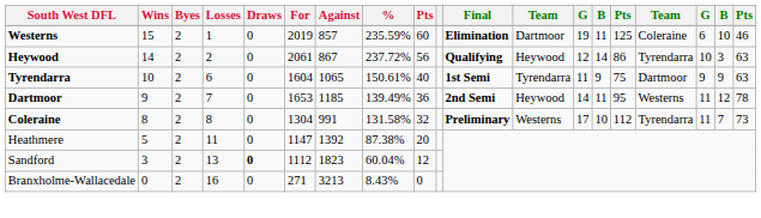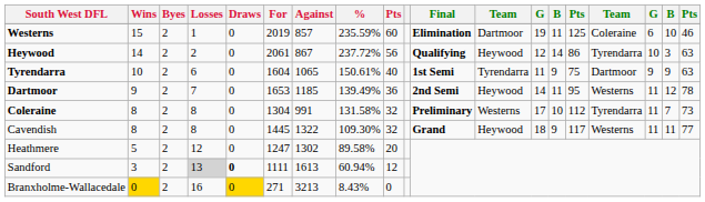+ row: Cavendish | 8 | 2 | 8 | 0 | 1445 | 1322 | 109.30% | 32 | Grand | Heywood | 18 | 9 | 117 | Westerns | 11 | 11 | 77
Heathmere | Losses: 11 -> 12
Heathmere | For: 1147 -> 1247
Heathmere | Against: 1392 -> 1302
Heathmere | %: 87.38% -> 89.58%
Sandford | Losses: no background -> lightgrey background
Sandford | For: 1112 -> 1111
Sandford | Against: 1823 -> 1613
Sandford | %: 60.04% -> 60.94%
Branxholme-Wallacedale | Wins: no background -> gold background
Branxholme-Wallacedale | Draws: no background -> gold background
